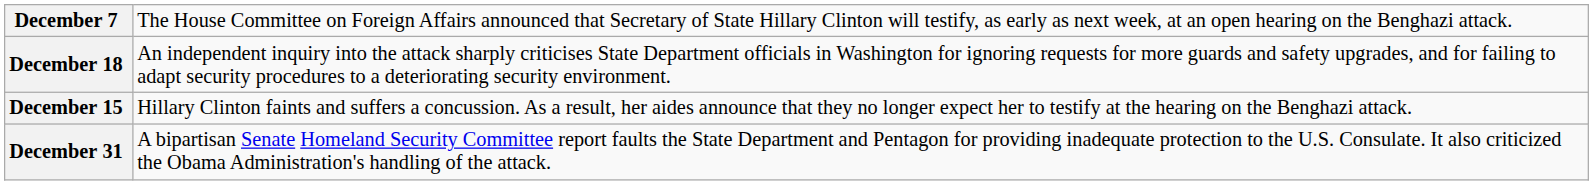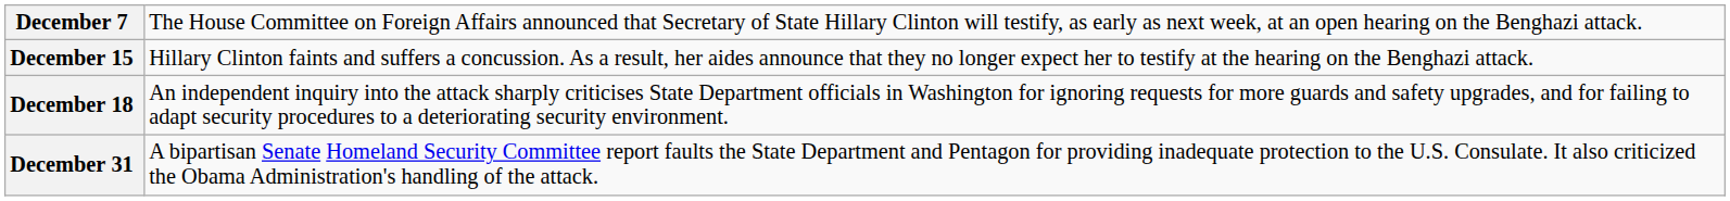rows swapped: December 15 <-> December 18
